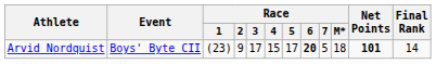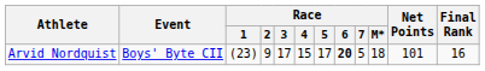Arvid Nordquist | Net Points: bold -> normal
Arvid Nordquist | Final Rank: 14 -> 16
